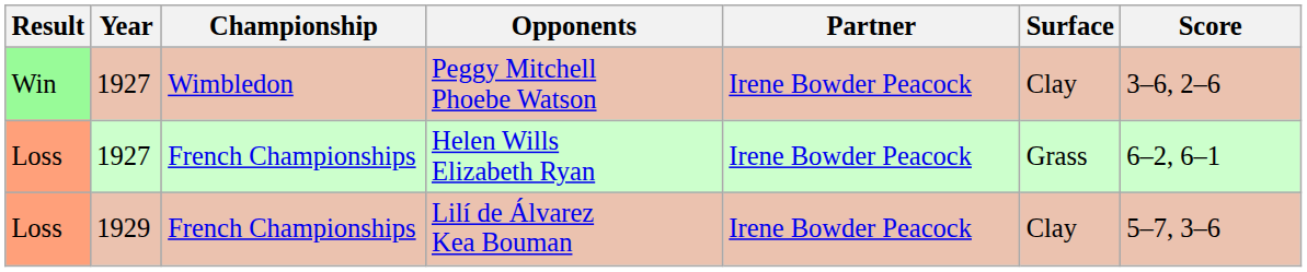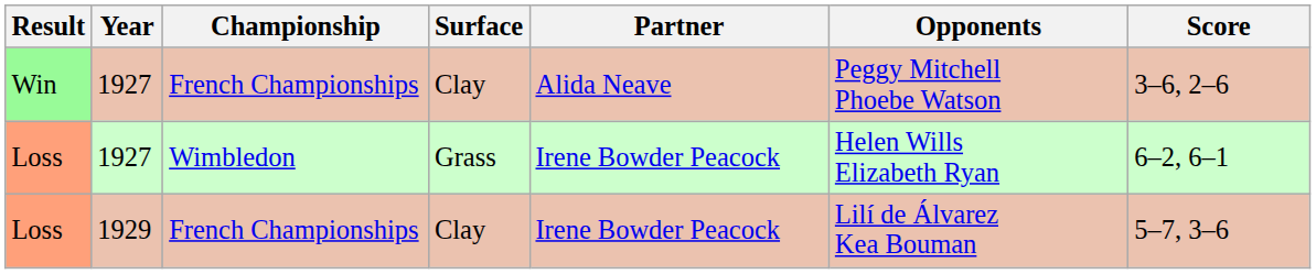columns swapped: Surface <-> Opponents
Win | Championship: Wimbledon -> French Championships
Win | Partner: Irene Bowder Peacock -> Alida Neave
Loss / 1927 | Championship: French Championships -> Wimbledon
